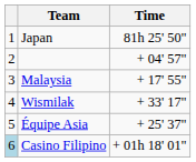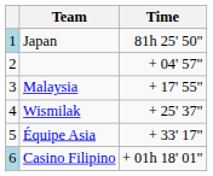Japan | column 1: no background -> lightblue background
Wismilak | Time: + 33' 17" -> + 25' 37"
Équipe Asia | Time: + 25' 37" -> + 33' 17"
